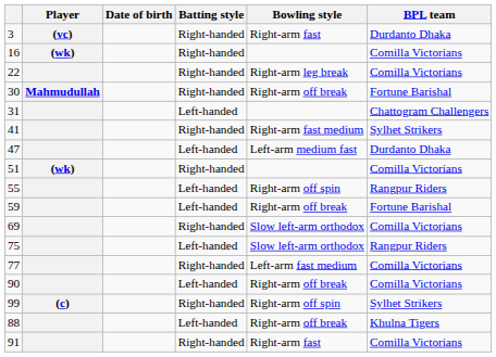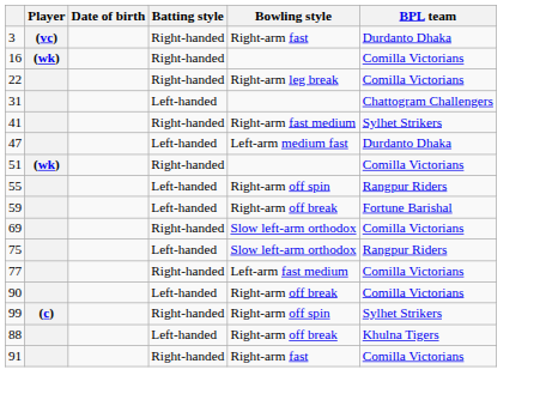- row: 30 | Mahmudullah | Right-handed | Right-arm off break | Fortune Barishal
